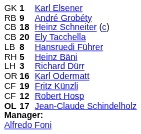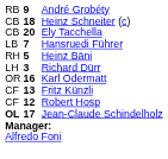- row: GK | 1 | Karl Elsener
Hansruedi Führer | column 2: 8 -> 7
Fritz Künzli | column 2: 19 -> 13
